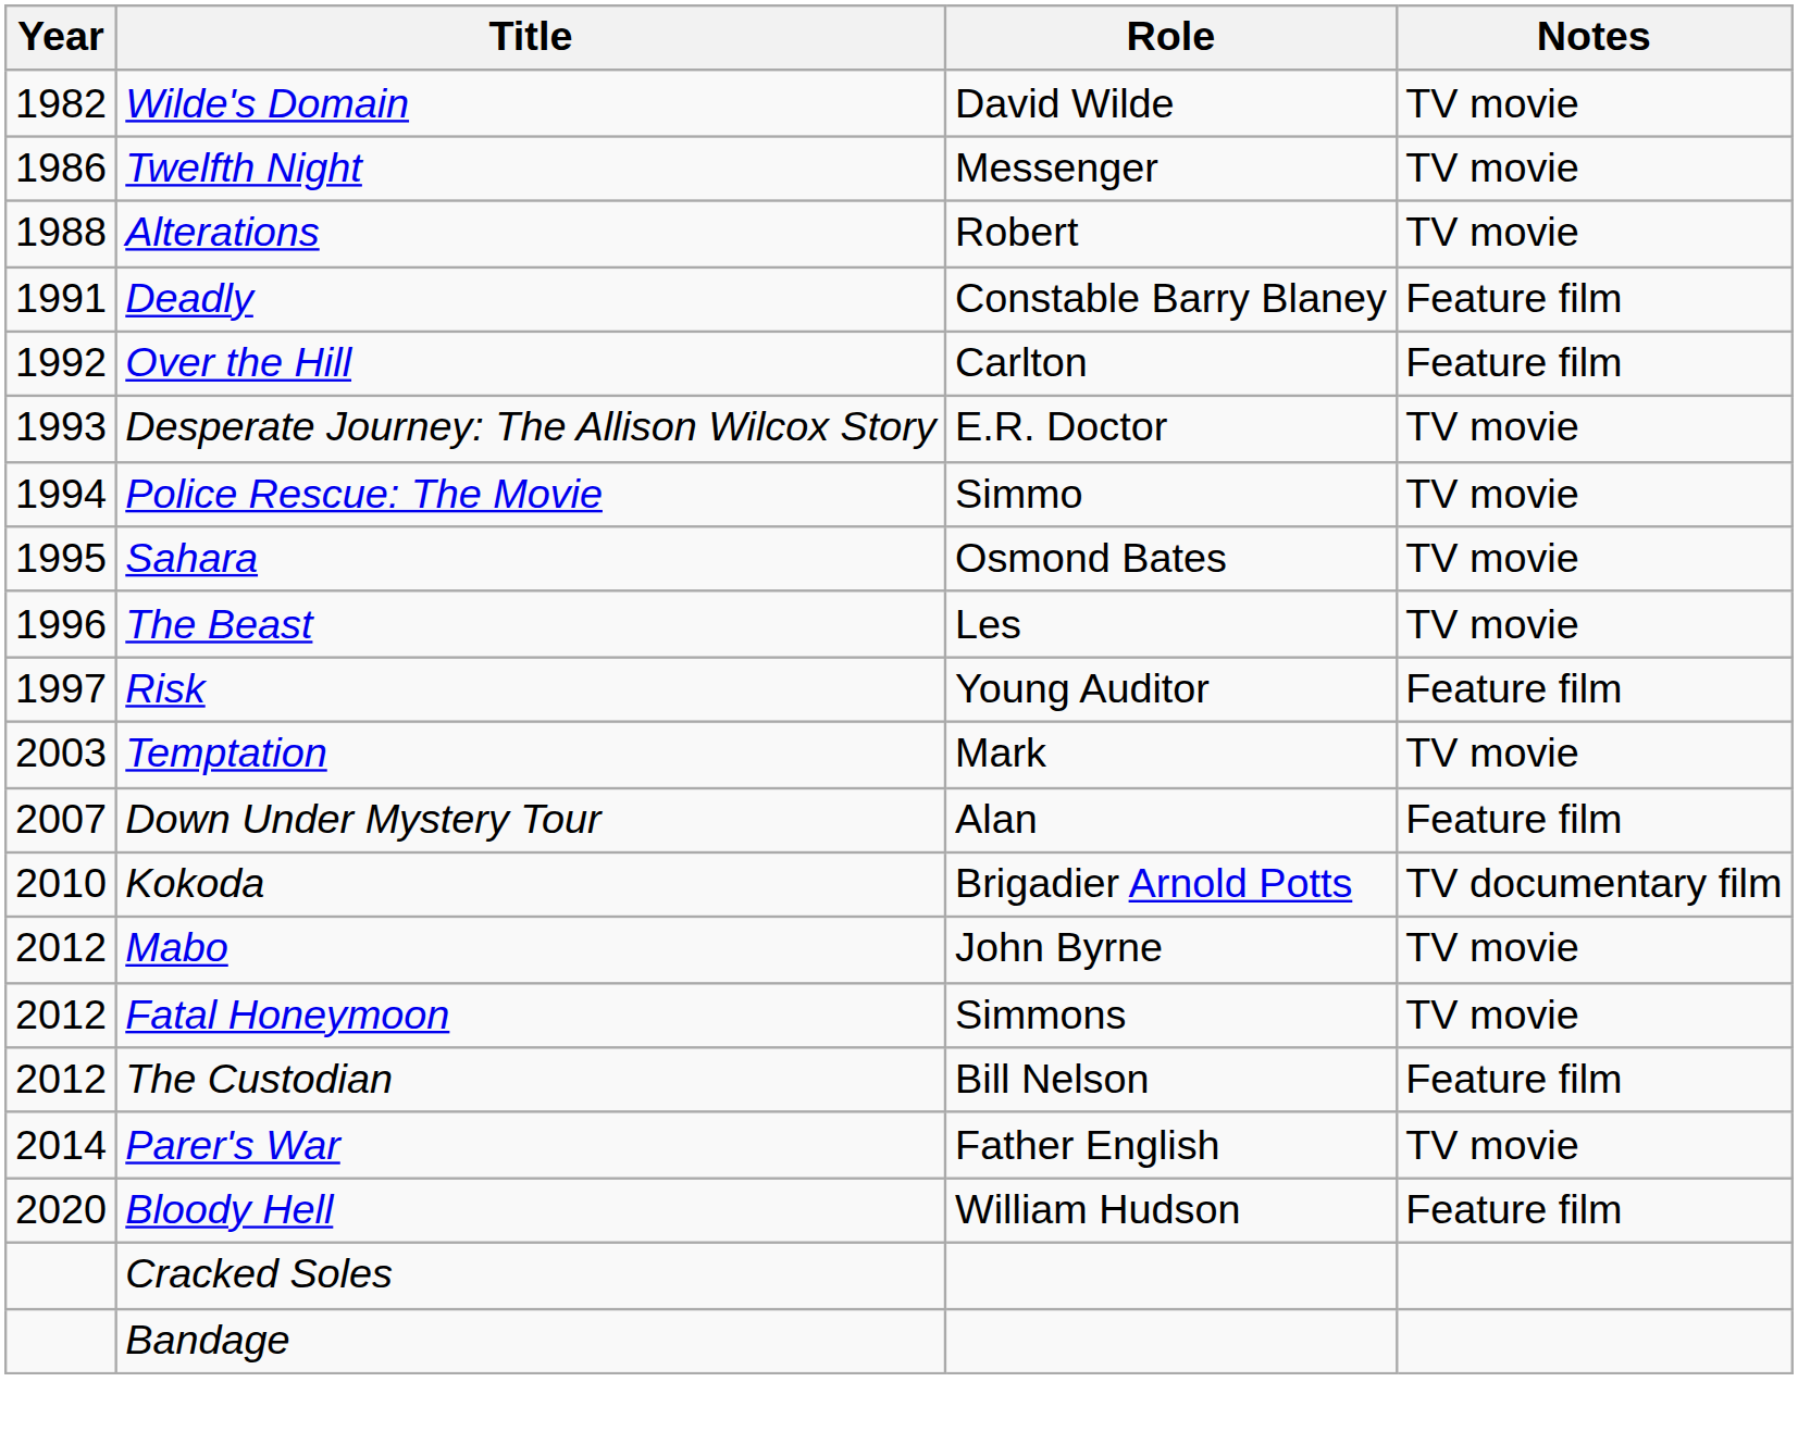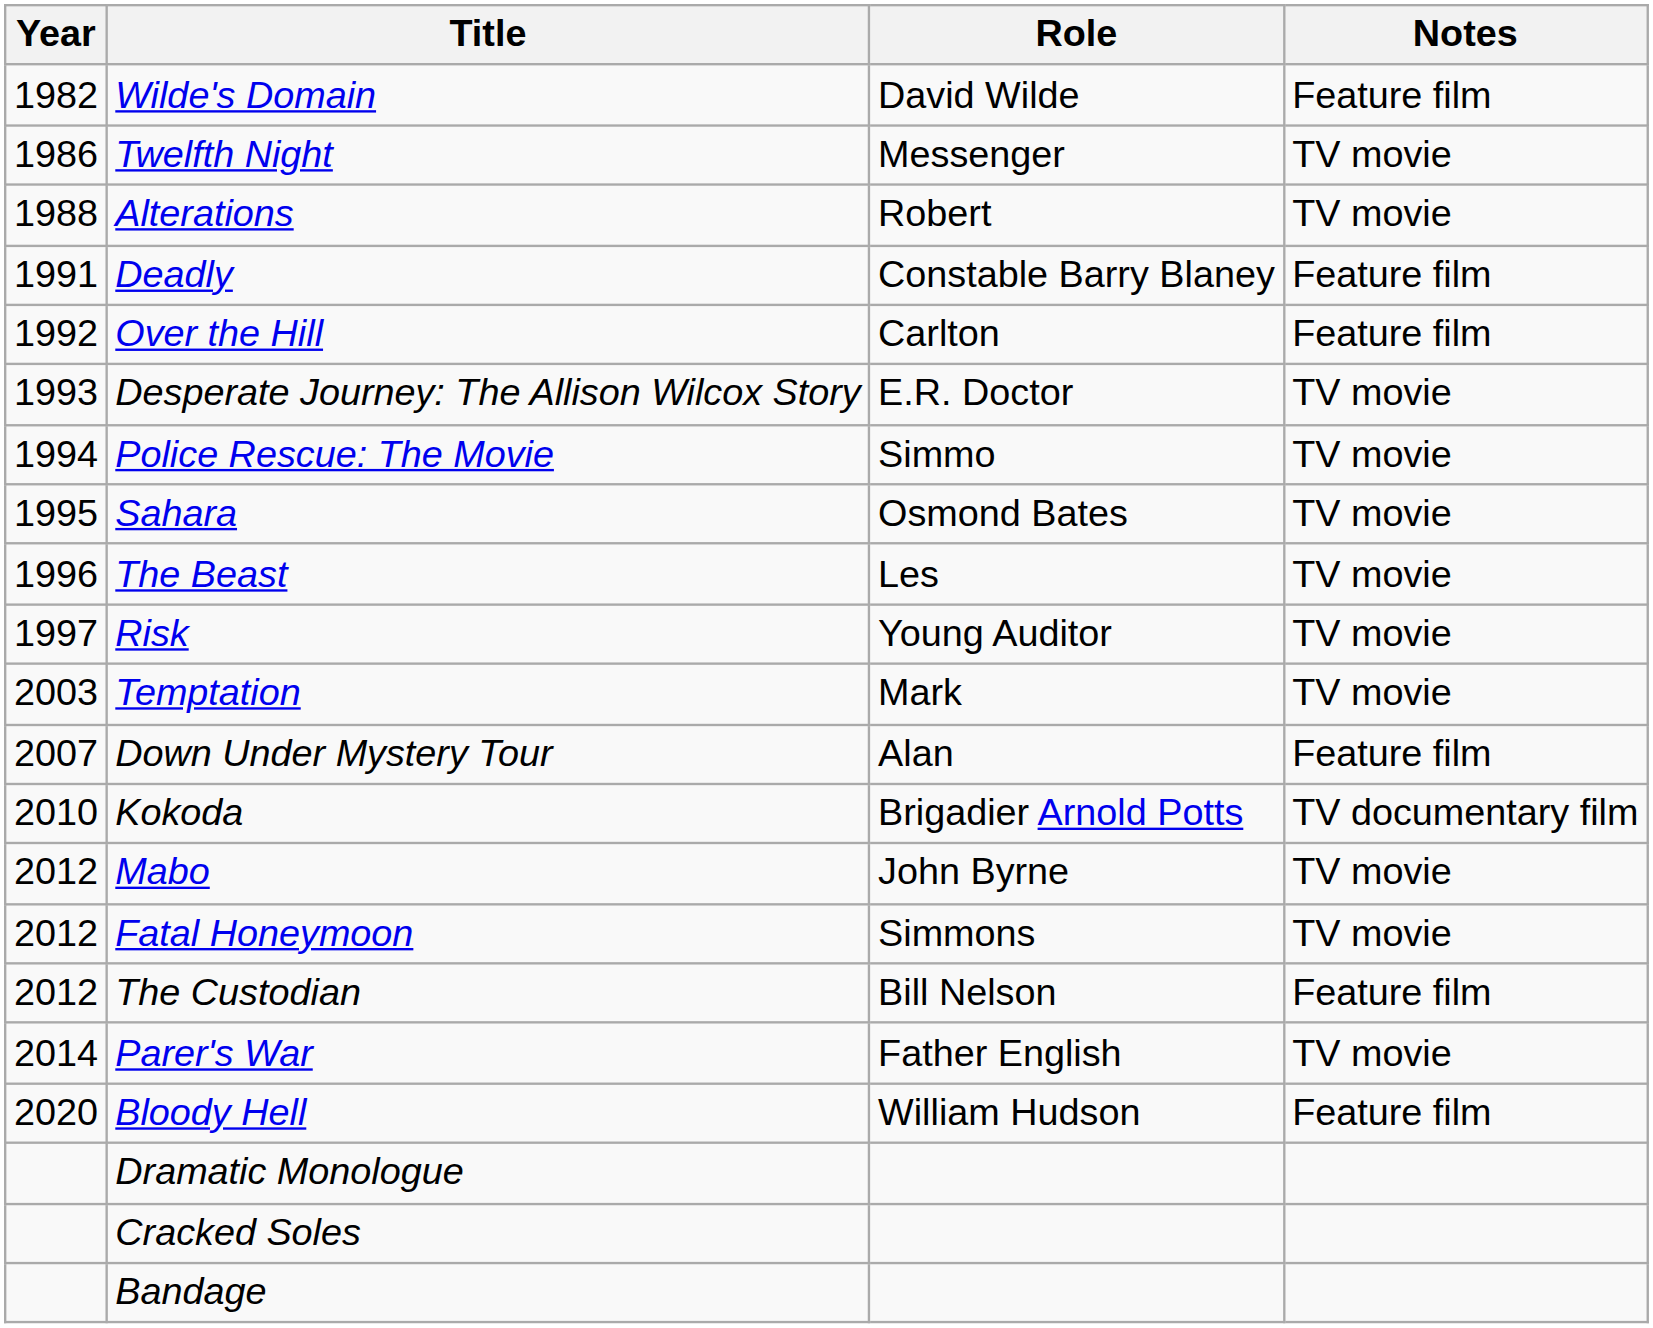Wilde's Domain | Notes: TV movie -> Feature film
Risk | Notes: Feature film -> TV movie
+ row: Dramatic Monologue
